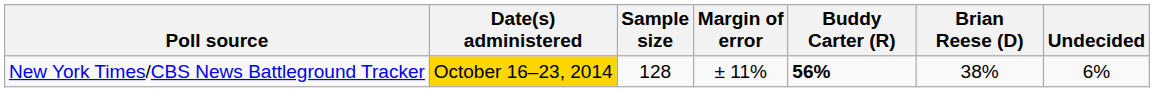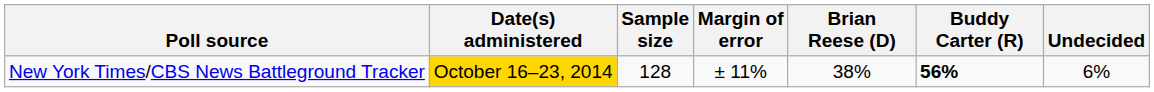columns swapped: Buddy Carter (R) <-> Brian Reese (D)
